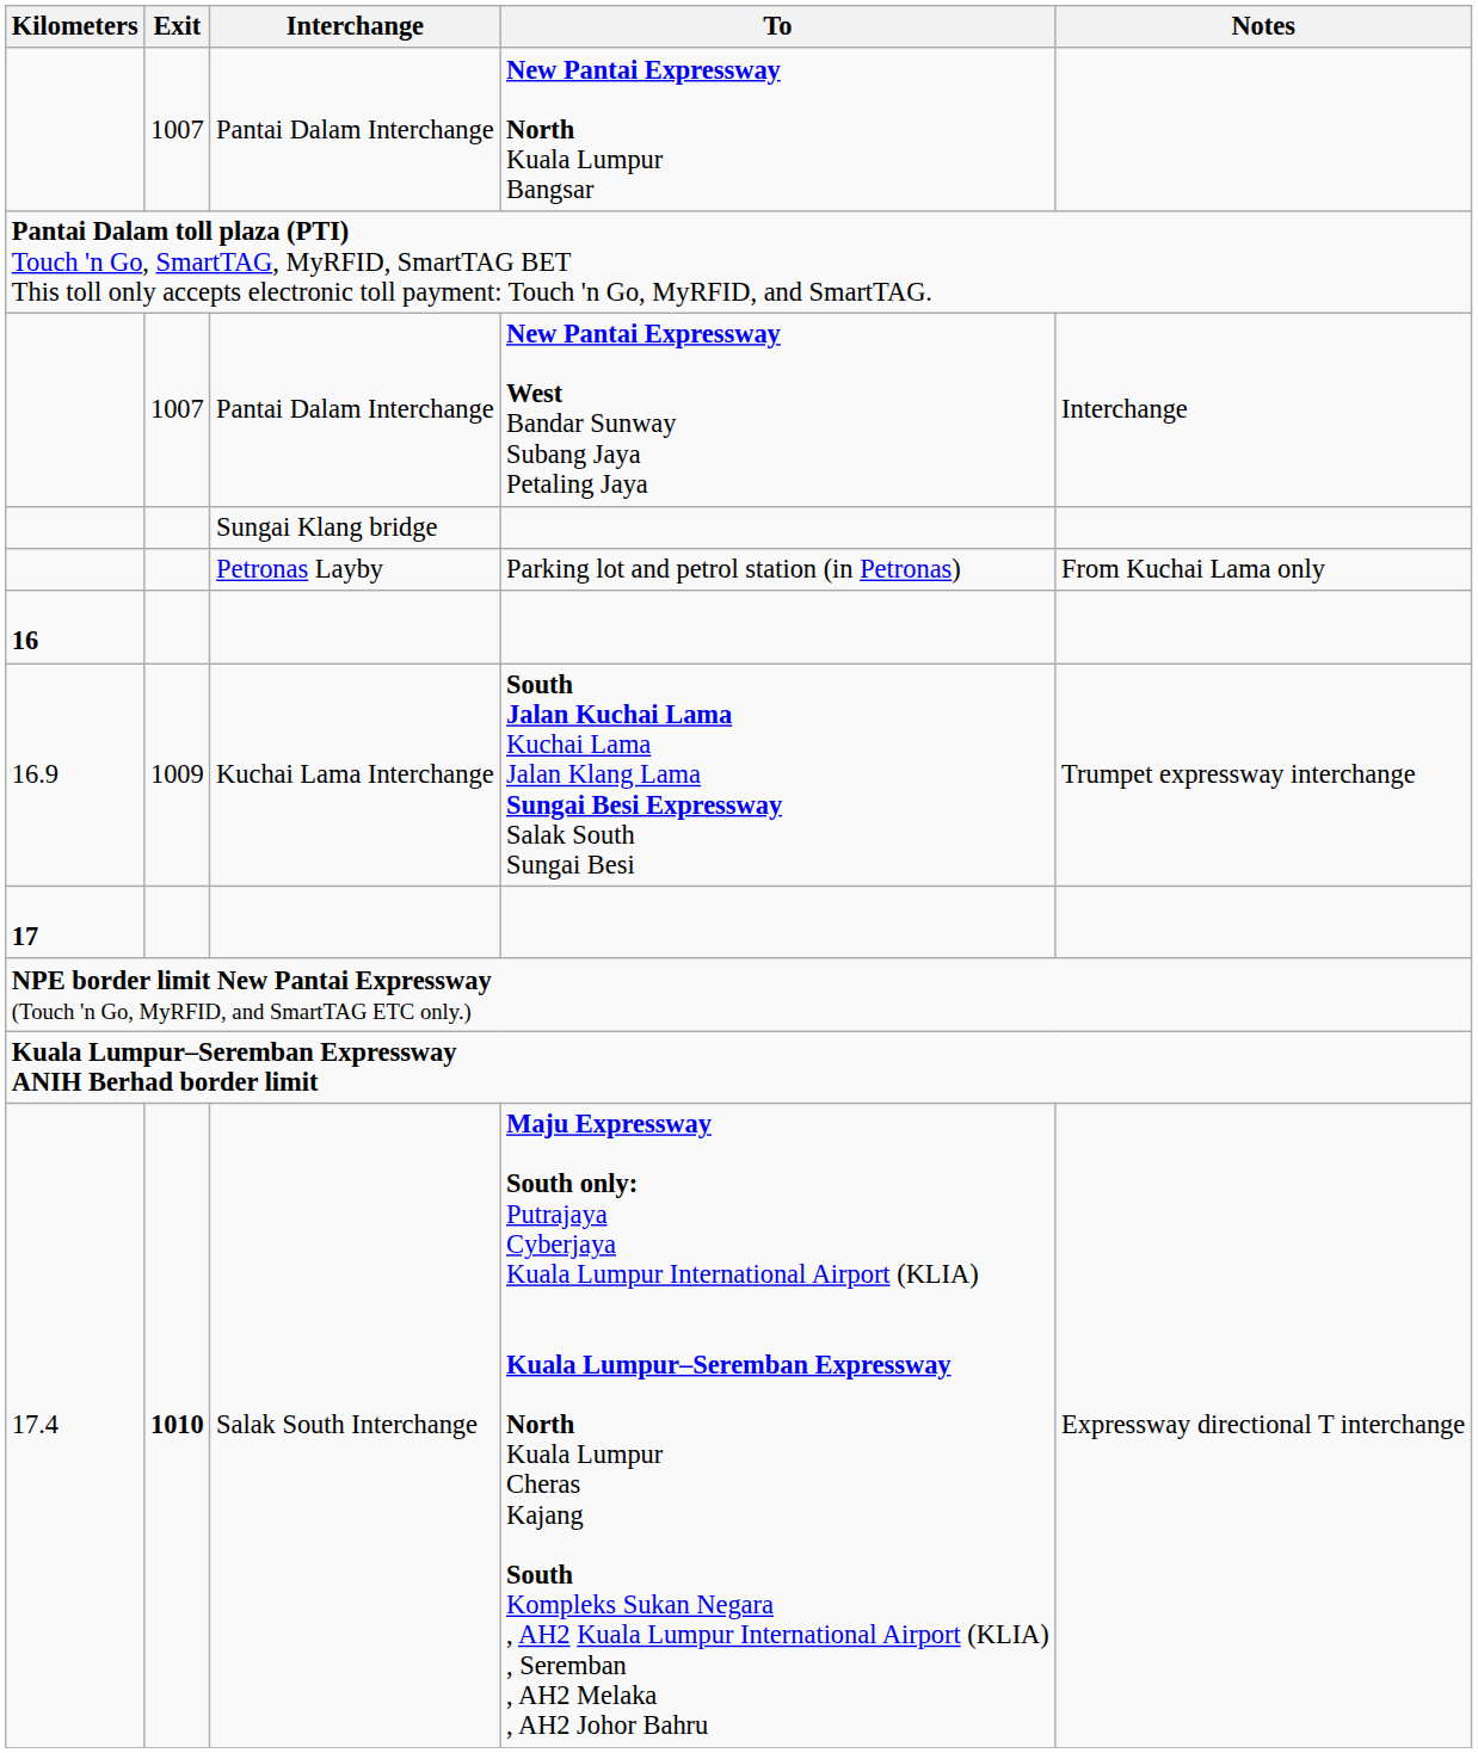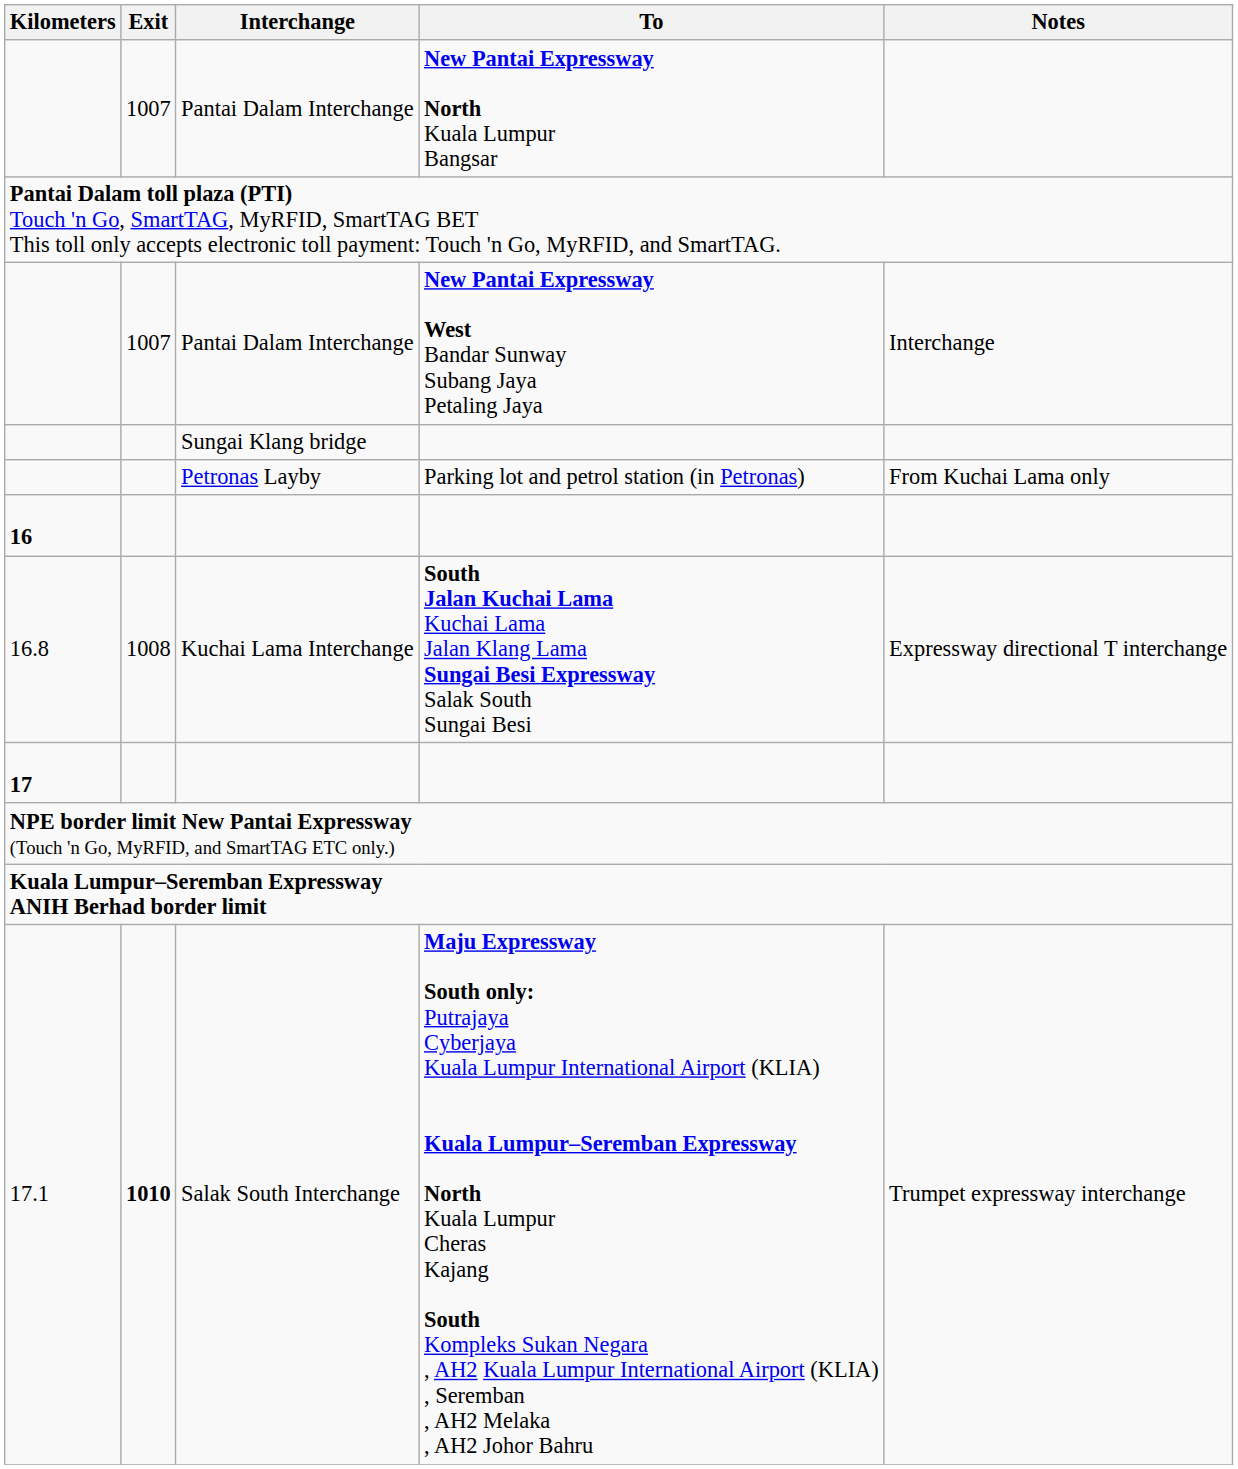Kuchai Lama Interchange | Kilometers: 16.9 -> 16.8
Kuchai Lama Interchange | Exit: 1009 -> 1008
Kuchai Lama Interchange | Notes: Trumpet expressway interchange -> Expressway directional T interchange
Salak South Interchange | Kilometers: 17.4 -> 17.1
Salak South Interchange | Notes: Expressway directional T interchange -> Trumpet expressway interchange
